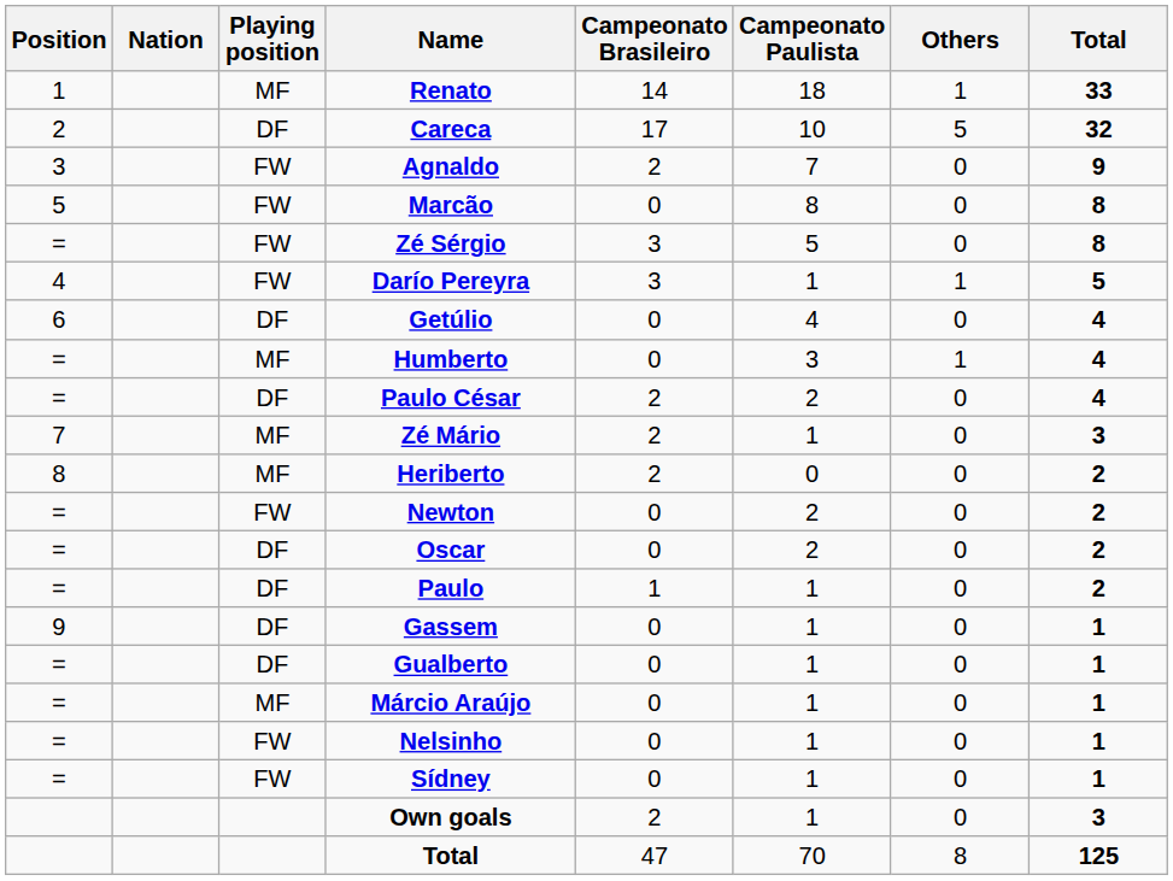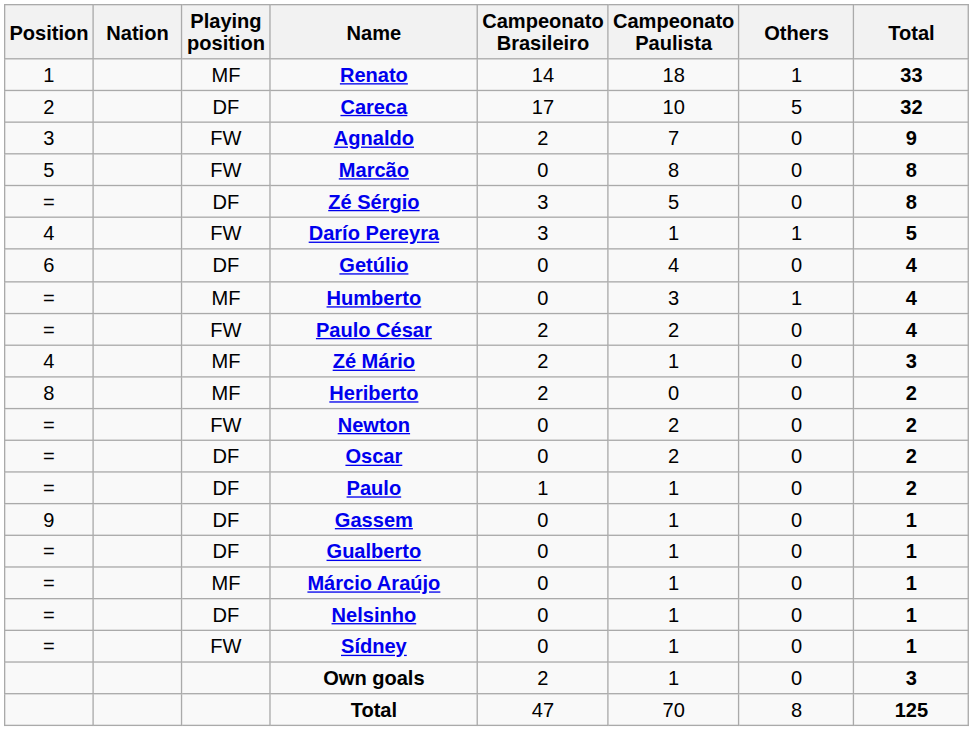Zé Sérgio | Playing position: FW -> DF
Paulo César | Playing position: DF -> FW
Zé Mário | Position: 7 -> 4
Nelsinho | Playing position: FW -> DF
